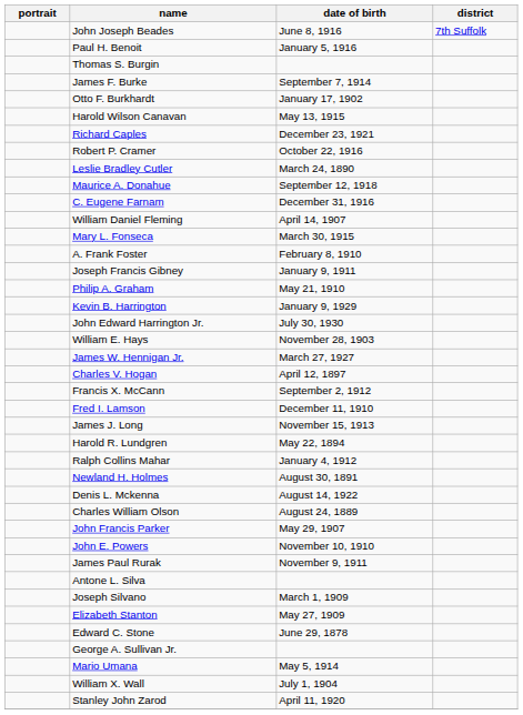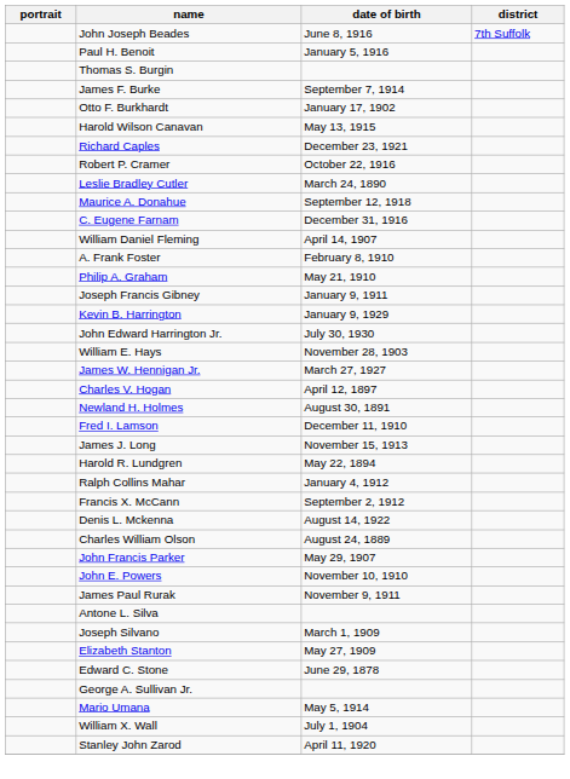- row: Mary L. Fonseca | March 30, 1915
rows swapped: Joseph Francis Gibney <-> Philip A. Graham
rows swapped: Newland H. Holmes <-> Francis X. McCann
